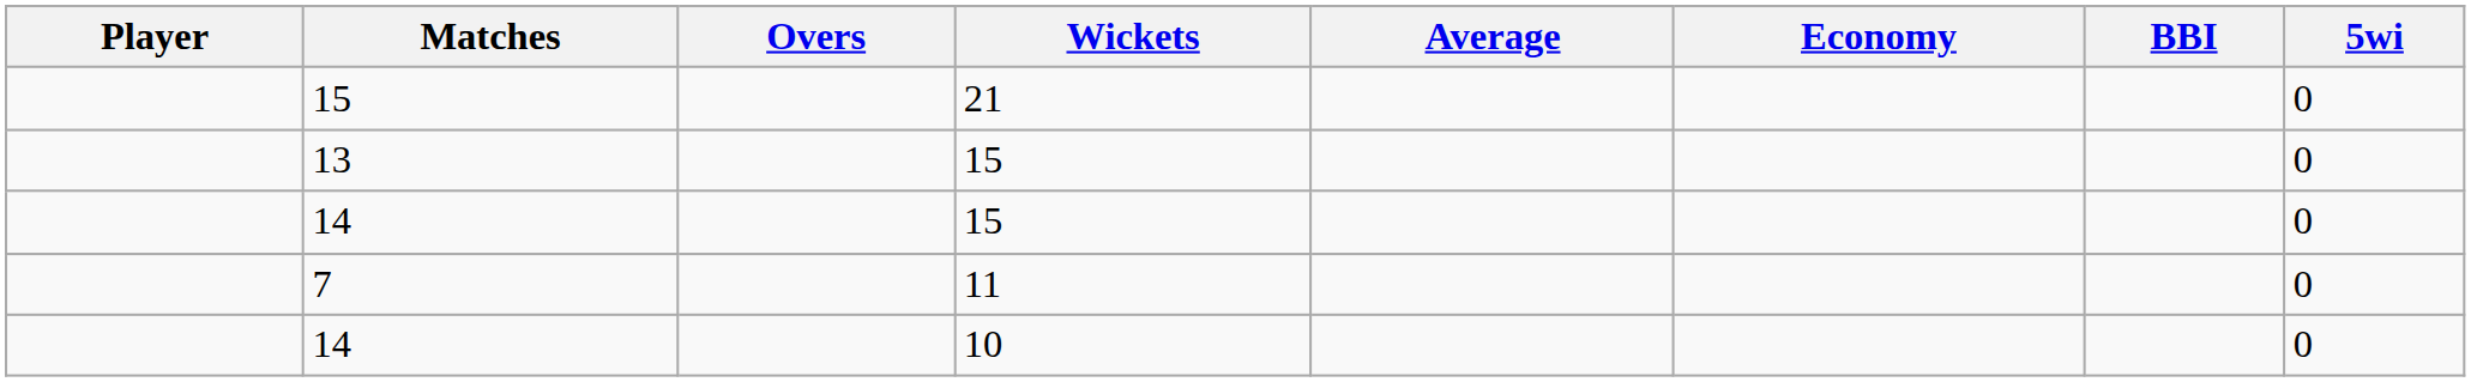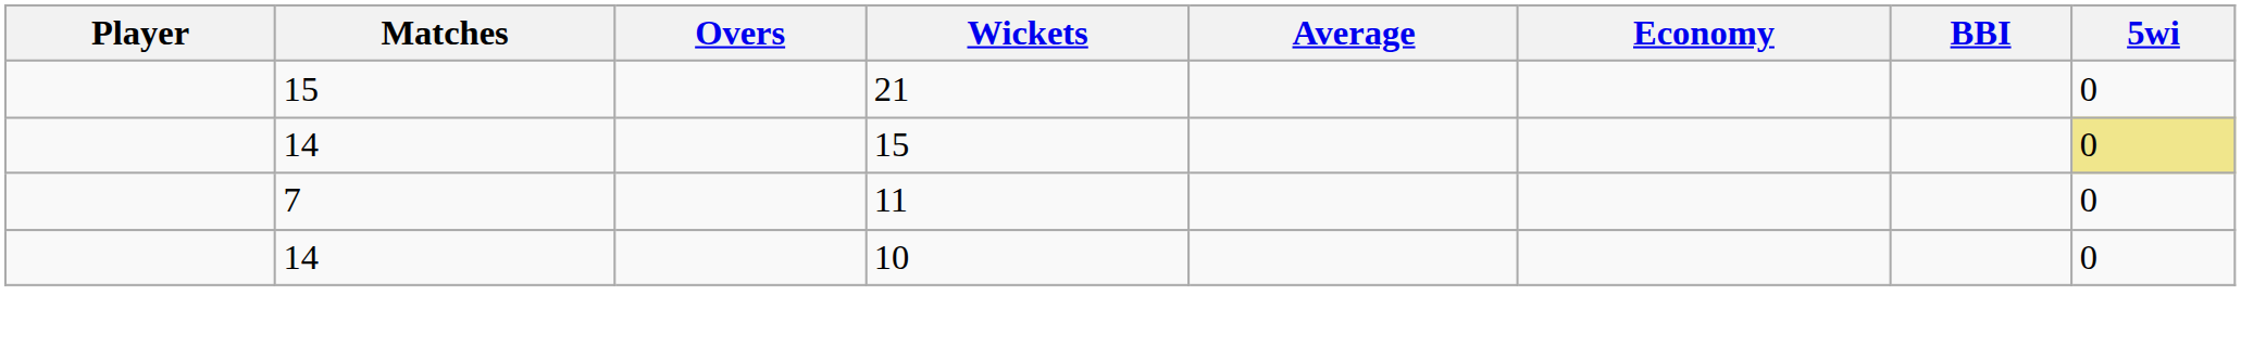- row: 13 | 15 | 0
14 / 15 | 5wi: no background -> khaki background
